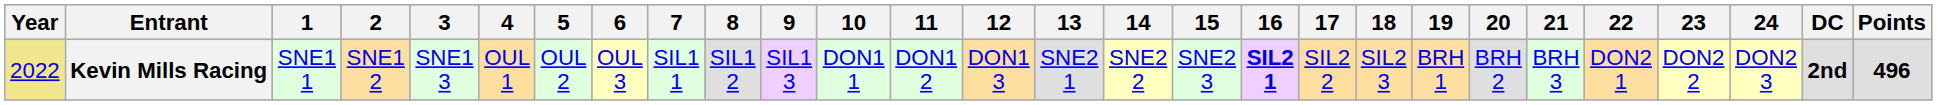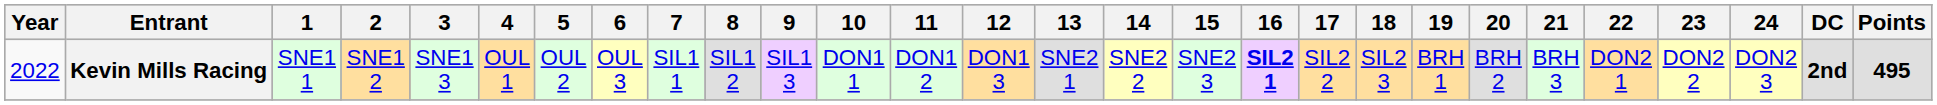Kevin Mills Racing | Year: khaki background -> no background
Kevin Mills Racing | Points: 496 -> 495
